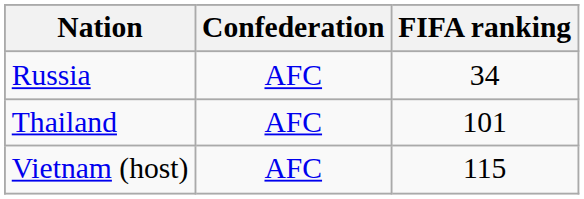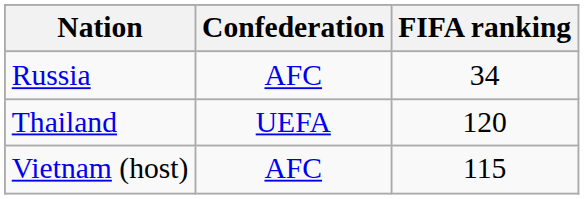Thailand | Confederation: AFC -> UEFA
Thailand | FIFA ranking: 101 -> 120
